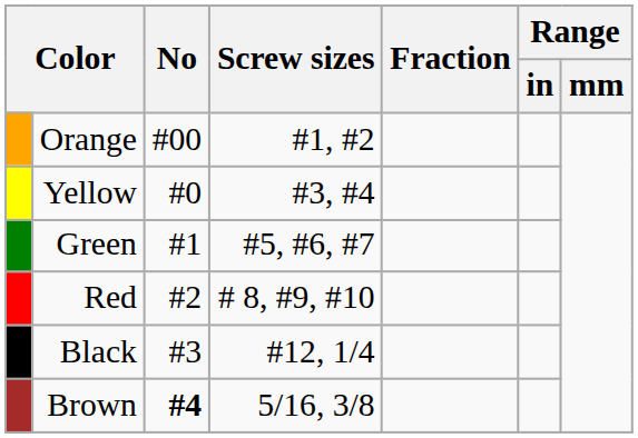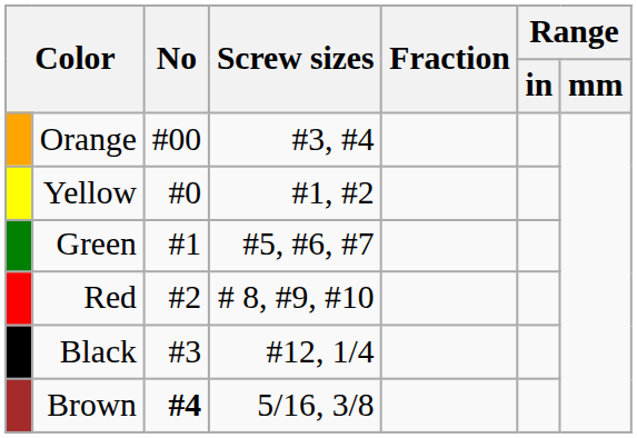Orange | Screw sizes: #1, #2 -> #3, #4
Yellow | Screw sizes: #3, #4 -> #1, #2
